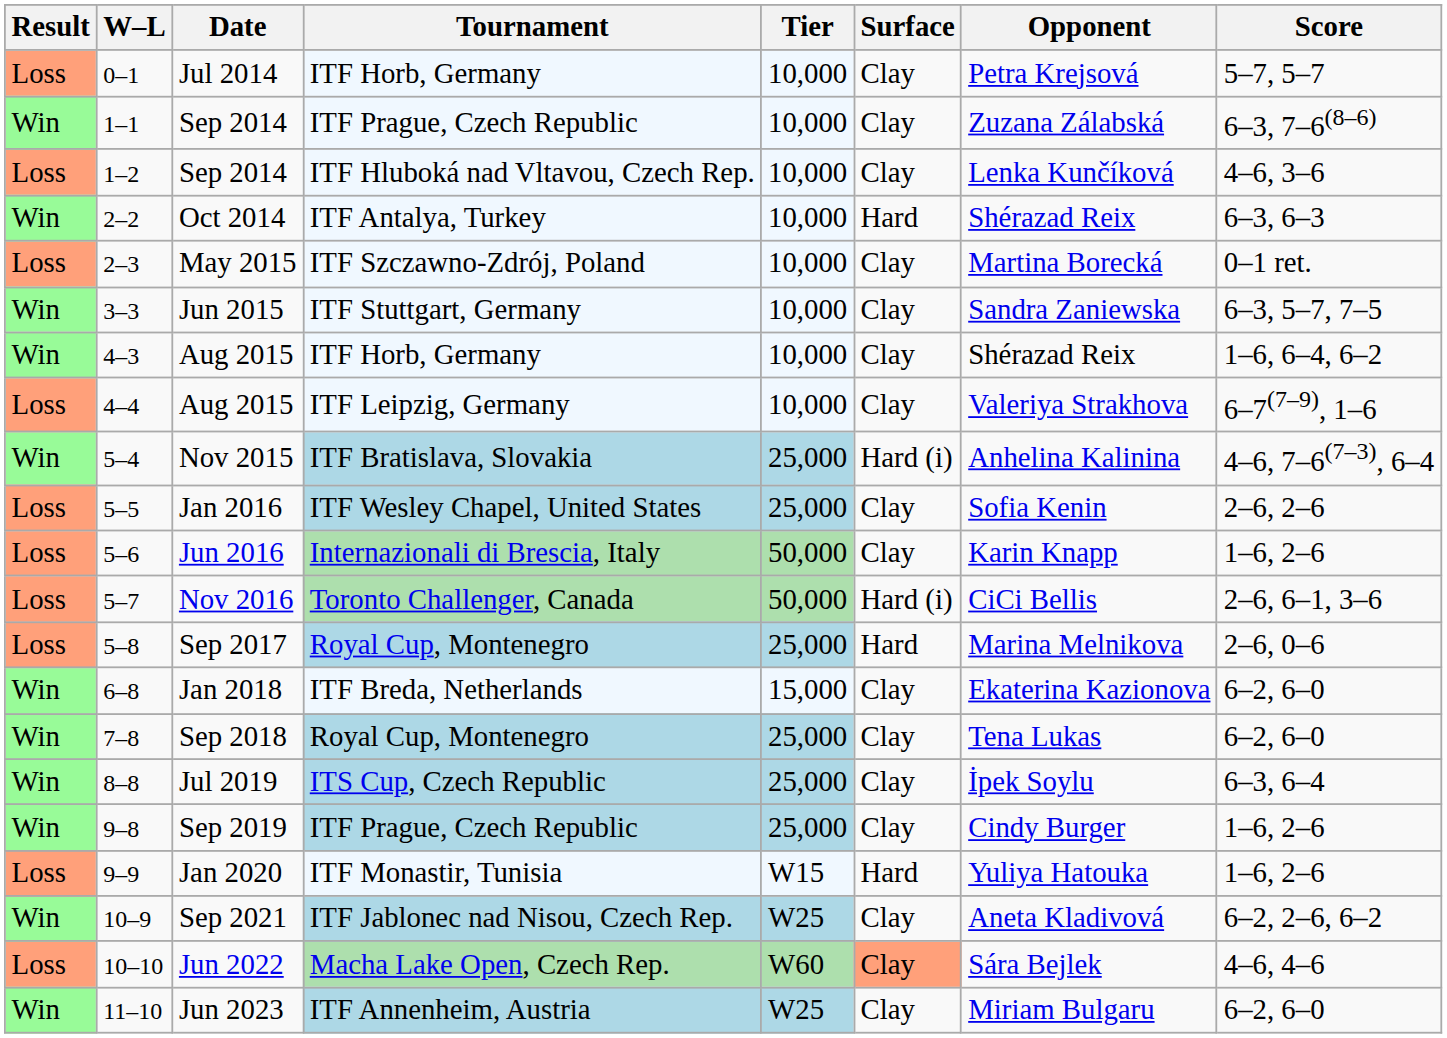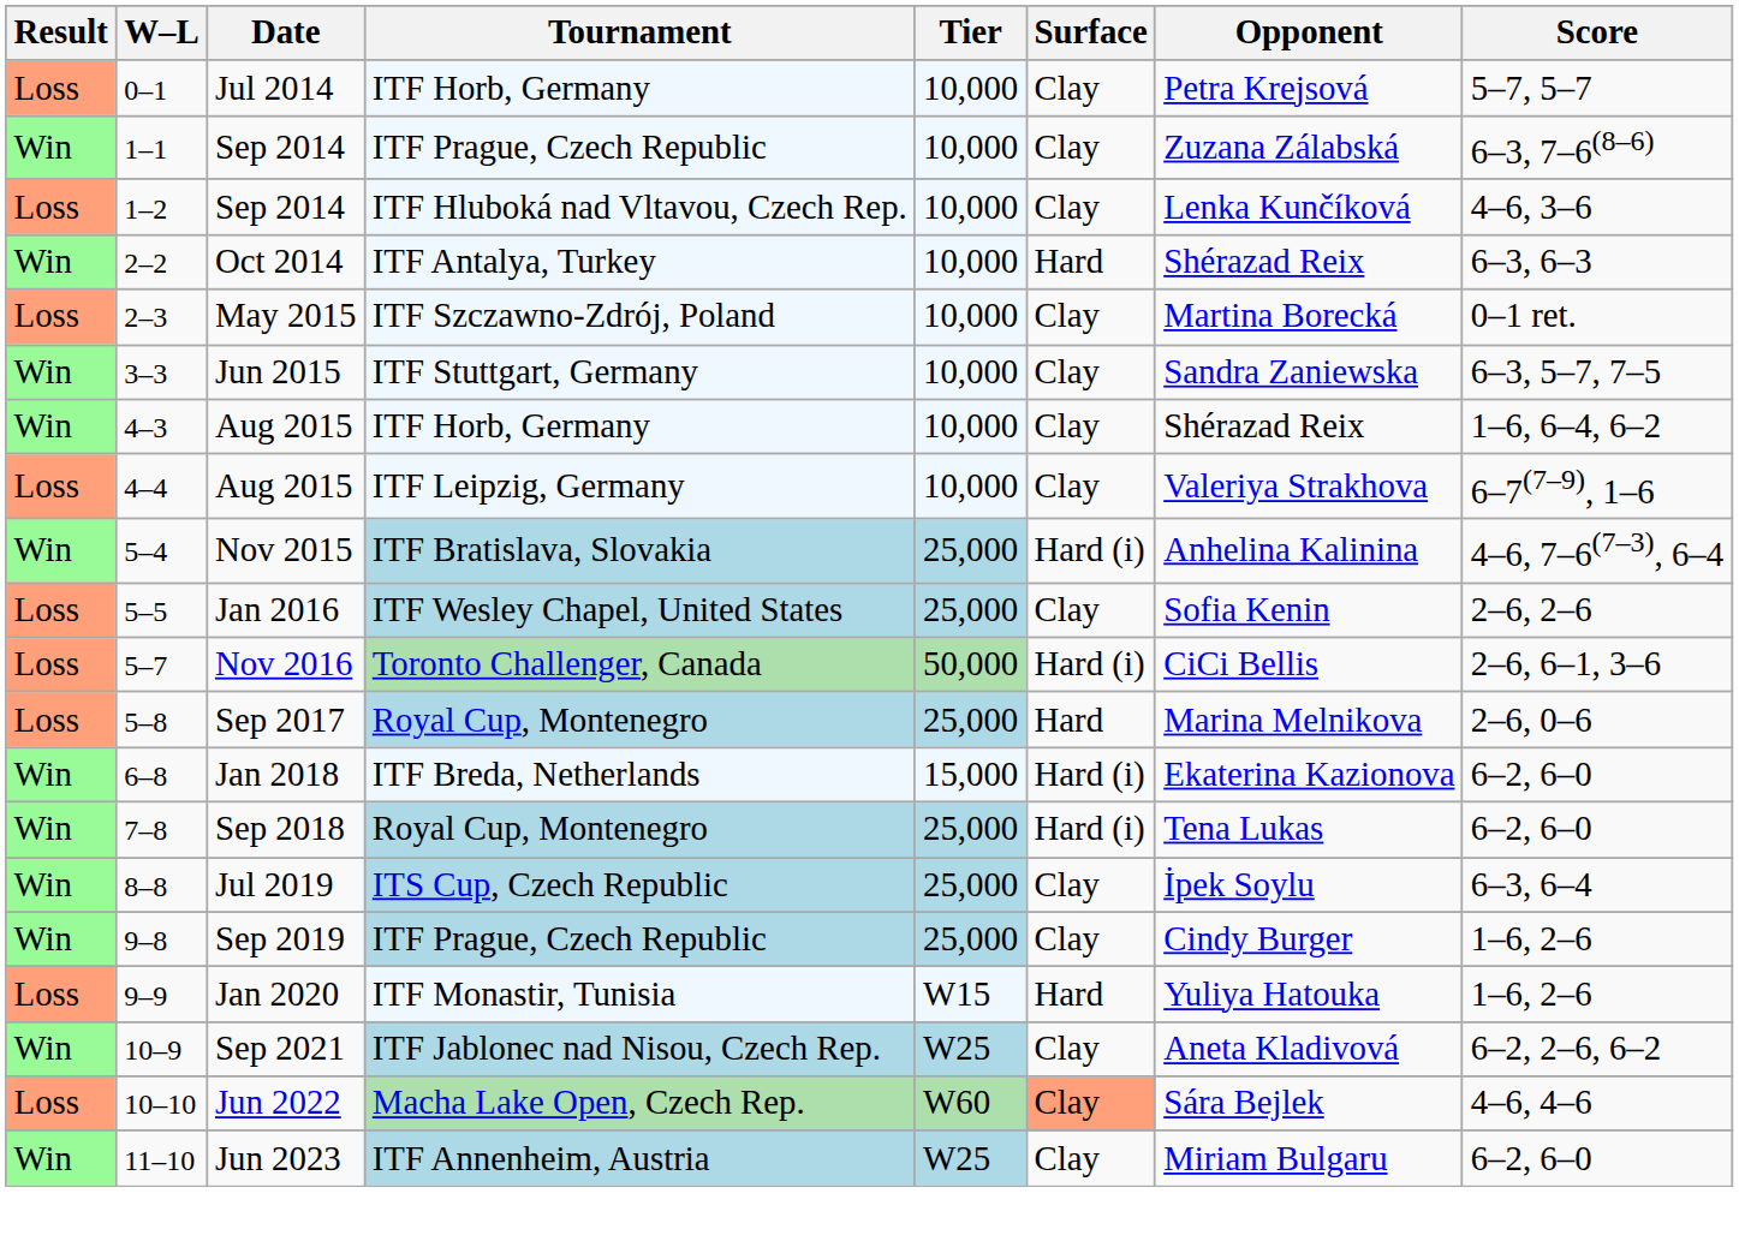- row: Loss | 5–6 | Jun 2016 | Internazionali di Brescia, Italy | 50,000 | Clay | Karin Knapp | 1–6, 2–6
Jan 2018 | Surface: Clay -> Hard (i)
Sep 2018 | Surface: Clay -> Hard (i)
